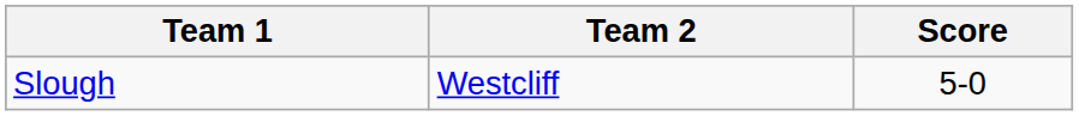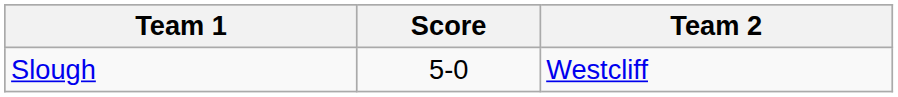columns swapped: Team 2 <-> Score
